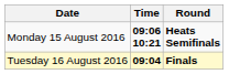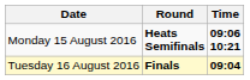columns swapped: Time <-> Round
